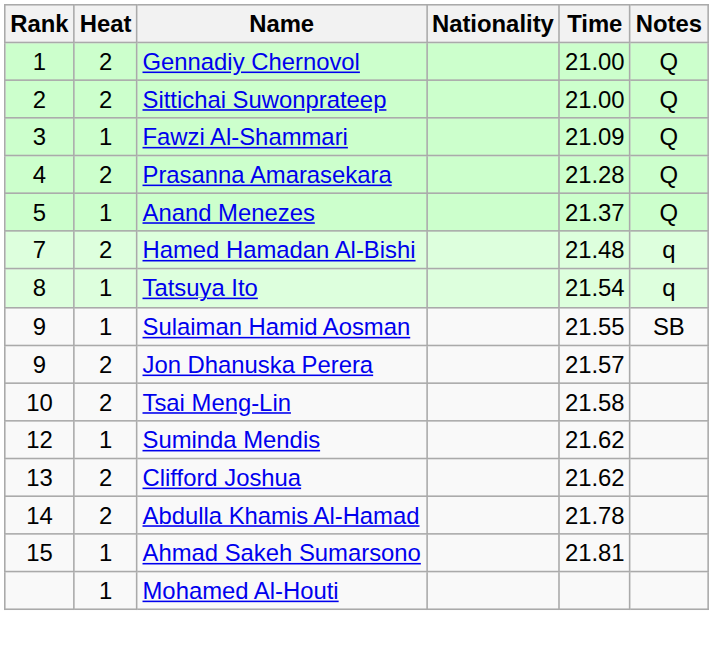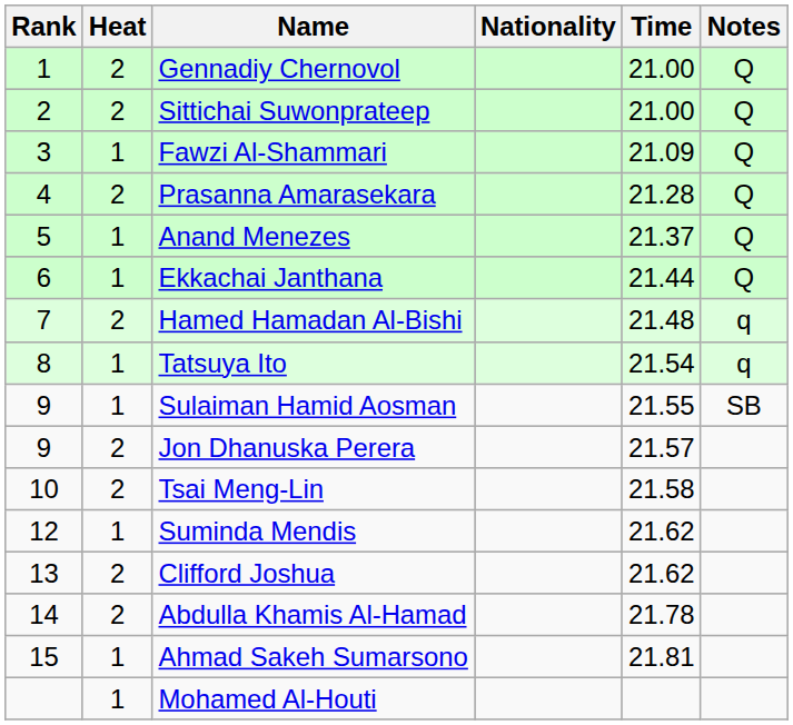+ row: 6 | 1 | Ekkachai Janthana | 21.44 | Q
